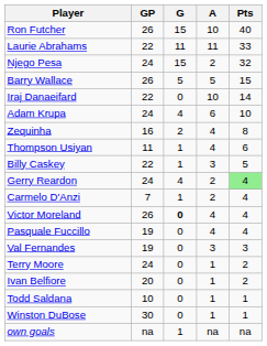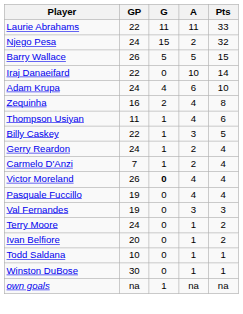- row: Ron Futcher | 26 | 15 | 10 | 40
Gerry Reardon | G: 4 -> 1
Gerry Reardon | Pts: lightgreen background -> no background
